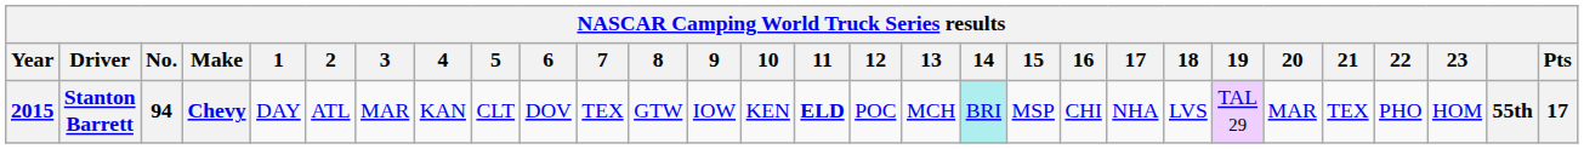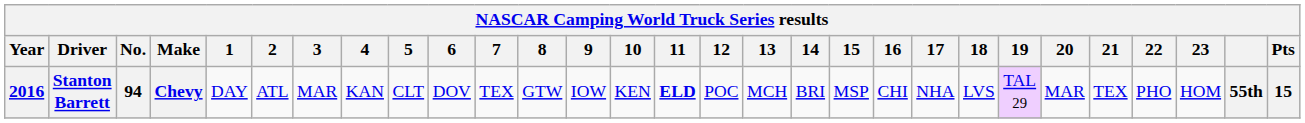Stanton Barrett | Year: 2015 -> 2016
Stanton Barrett | 14: paleturquoise background -> no background
Stanton Barrett | Pts: 17 -> 15
